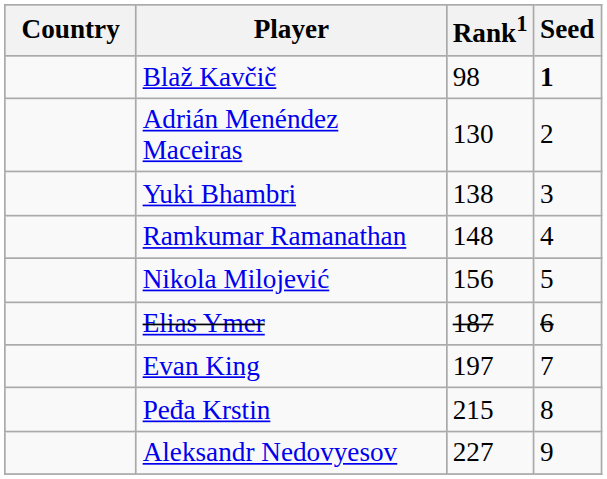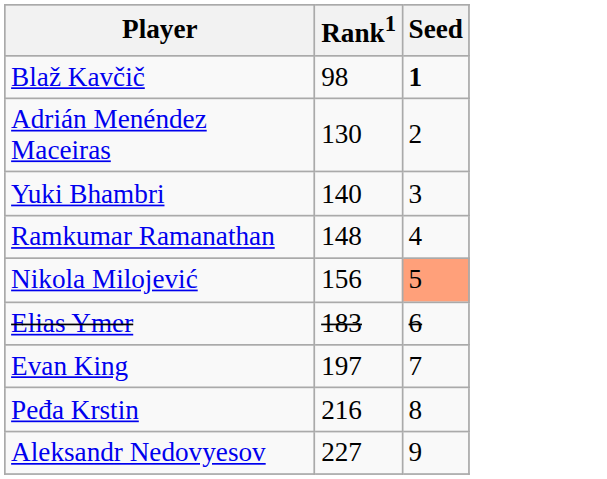- column: Country
Yuki Bhambri | Rank1: 138 -> 140
Nikola Milojević | Seed: no background -> lightsalmon background
Elias Ymer | Rank1: 187 -> 183
Peđa Krstin | Rank1: 215 -> 216
